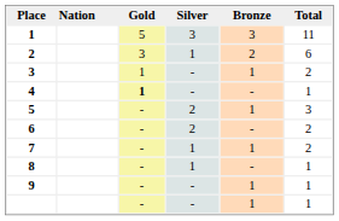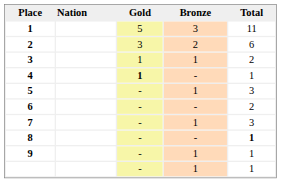- column: Silver | 3 | 1 | - | - | 2 | 2 | 1 | 1 | - | -
7 | Total: 2 -> 3
8 | Total: normal -> bold
